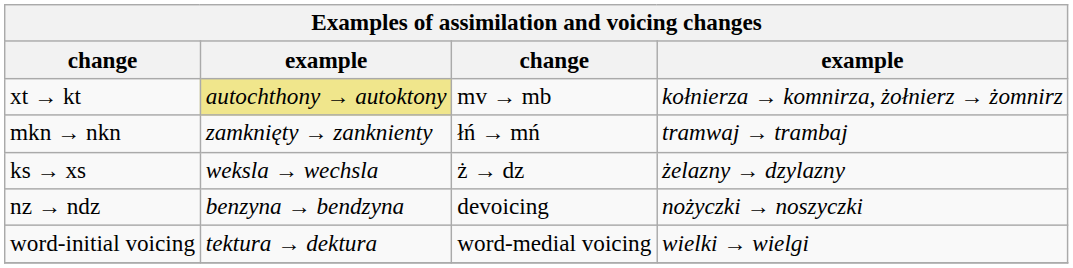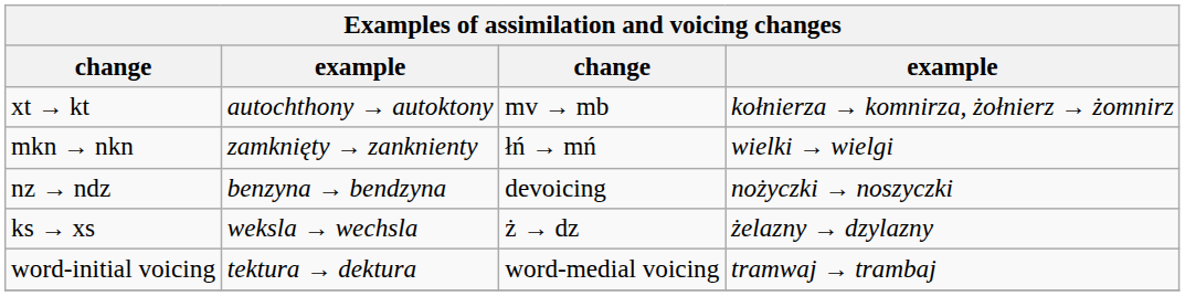xt → kt | column 2: khaki background -> no background
mkn → nkn | column 4: tramwaj → trambaj -> wielki → wielgi
rows swapped: ks → xs <-> nz → ndz
word-initial voicing | column 4: wielki → wielgi -> tramwaj → trambaj
